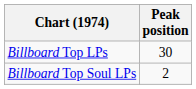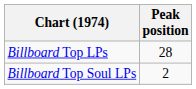Billboard Top LPs | Peak position: 30 -> 28
